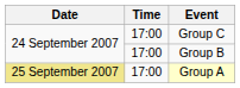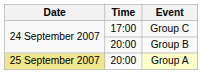Group B | Time: 17:00 -> 20:00
Group A | Time: 17:00 -> 20:00
